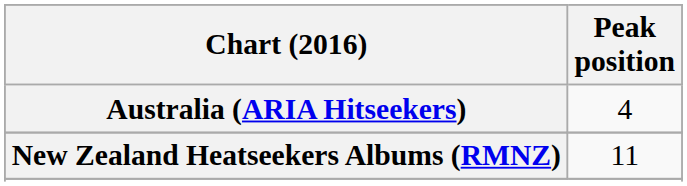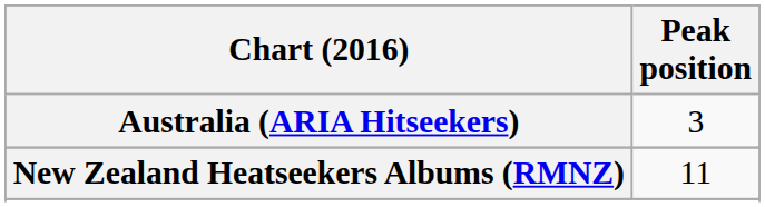Australia (ARIA Hitseekers) | Peak position: 4 -> 3
